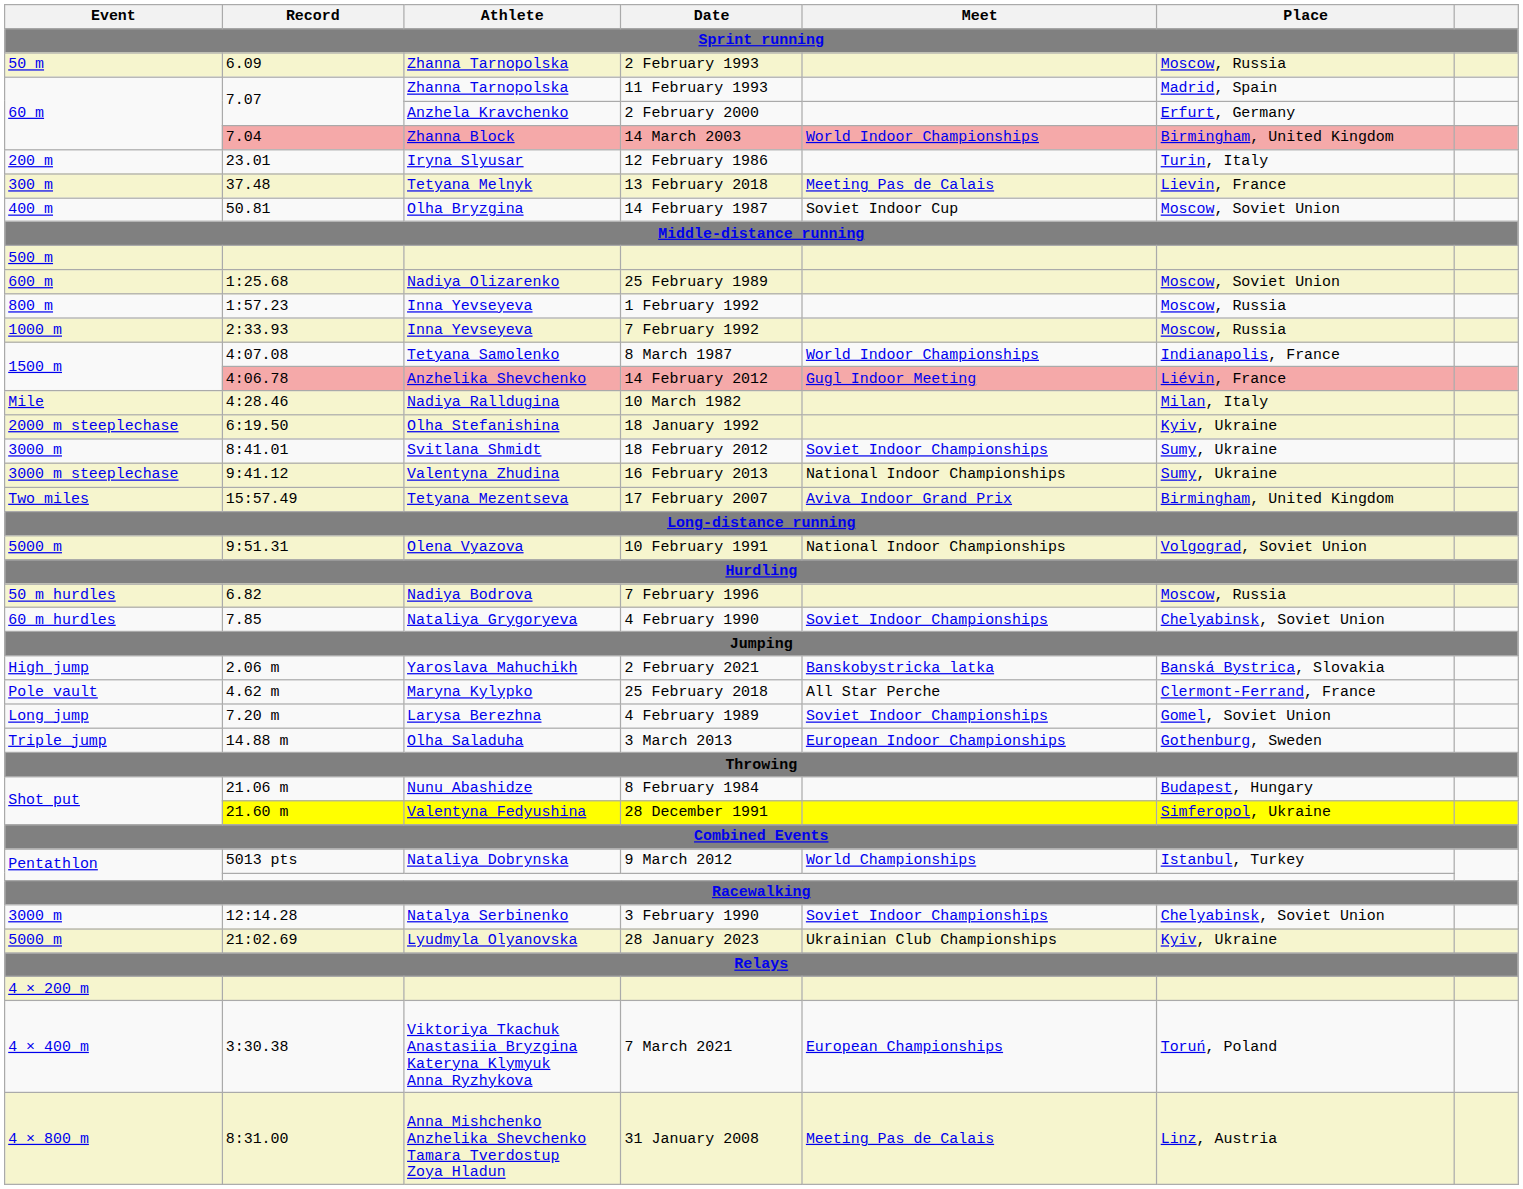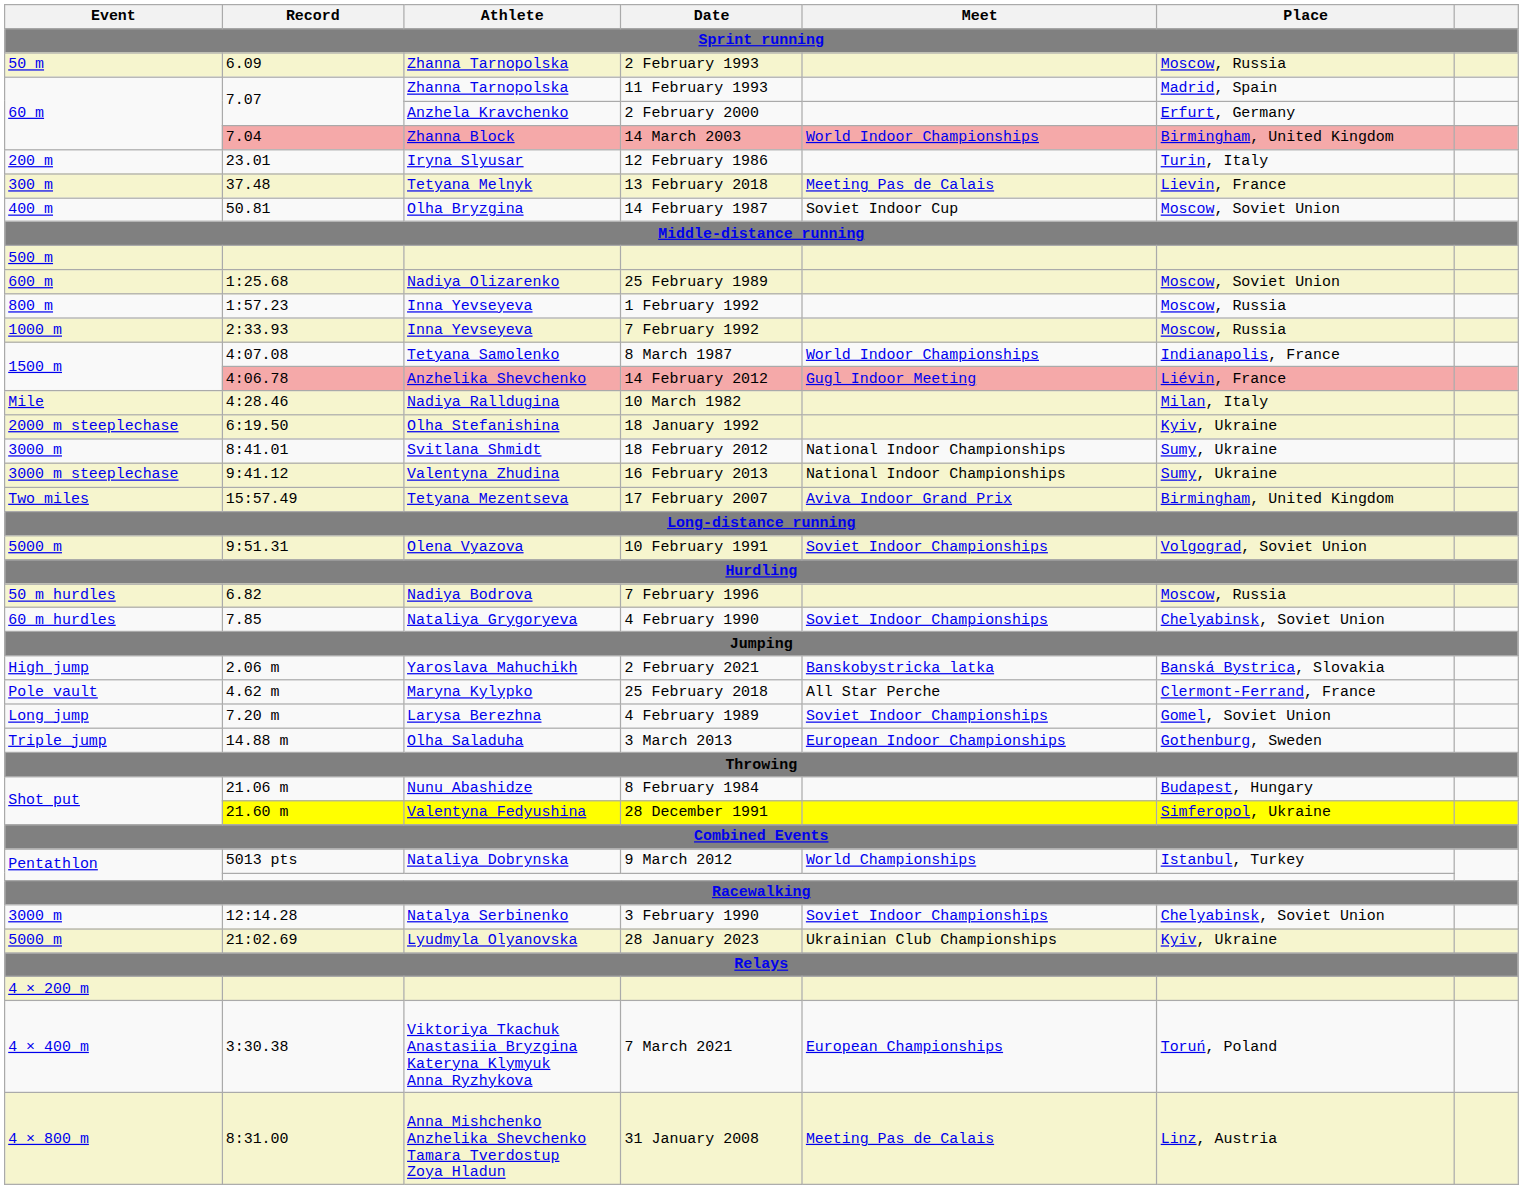18 February 2012 | Meet: Soviet Indoor Championships -> National Indoor Championships
10 February 1991 | Meet: National Indoor Championships -> Soviet Indoor Championships
